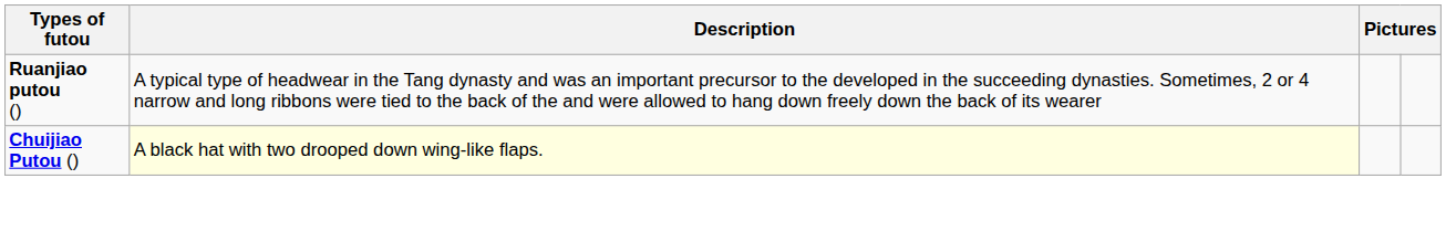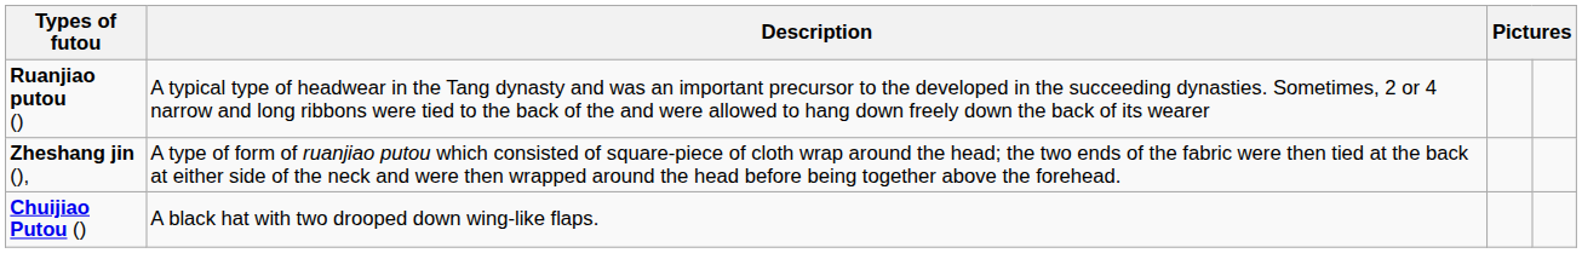+ row: Zheshang jin (), | A type of form of ruanjiao putou which consisted of square-piece of cloth wrap around the head; the two ends of the fabric were then tied at the back at either side of the neck and were then wrapped around the head before being together above the forehead.
Chuijiao Putou () | Description: lightyellow background -> no background
